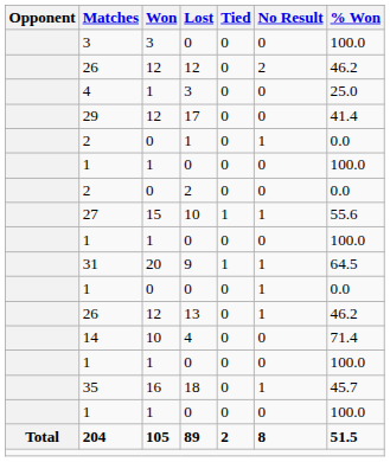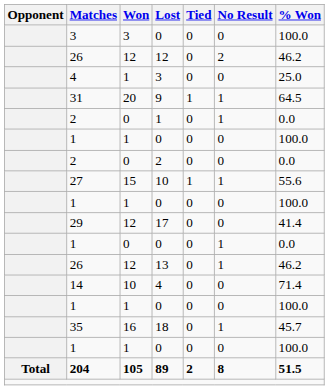rows swapped: 17 <-> 9
